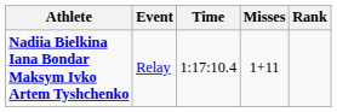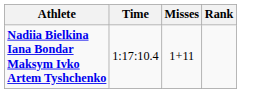- column: Event | Relay
